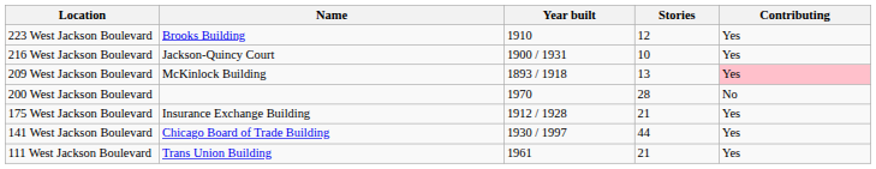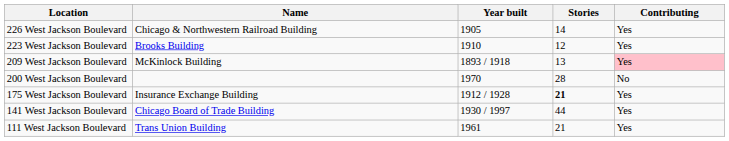+ row: 226 West Jackson Boulevard | Chicago & Northwestern Railroad Building | 1905 | 14 | Yes
- row: 216 West Jackson Boulevard | Jackson-Quincy Court | 1900 / 1931 | 10 | Yes
175 West Jackson Boulevard | Stories: normal -> bold
